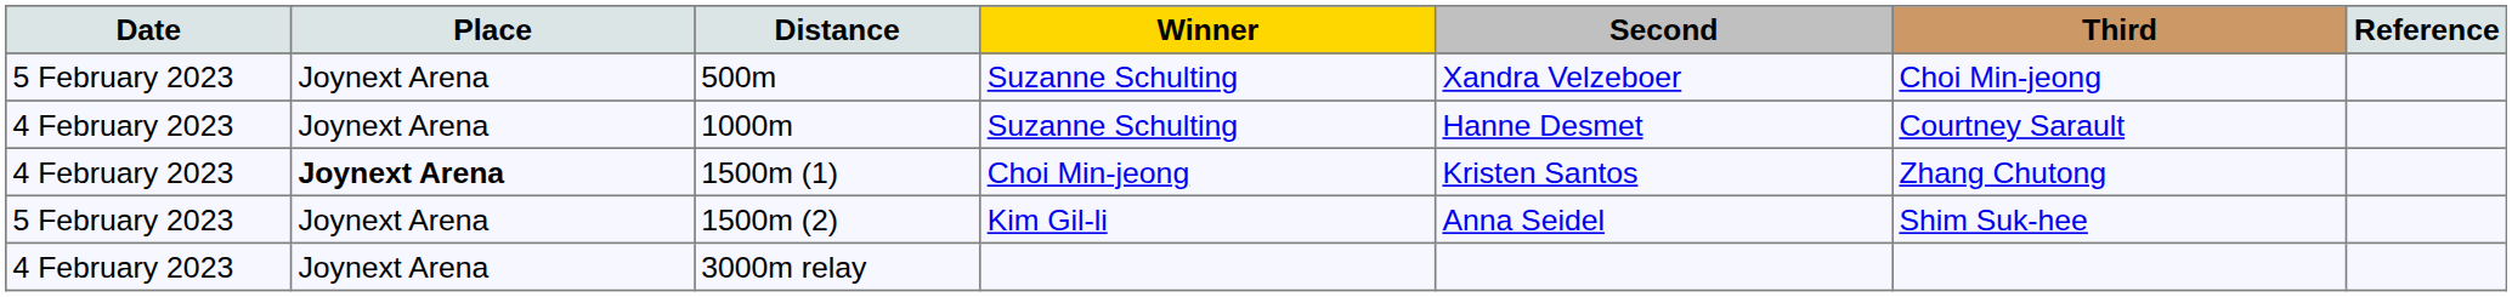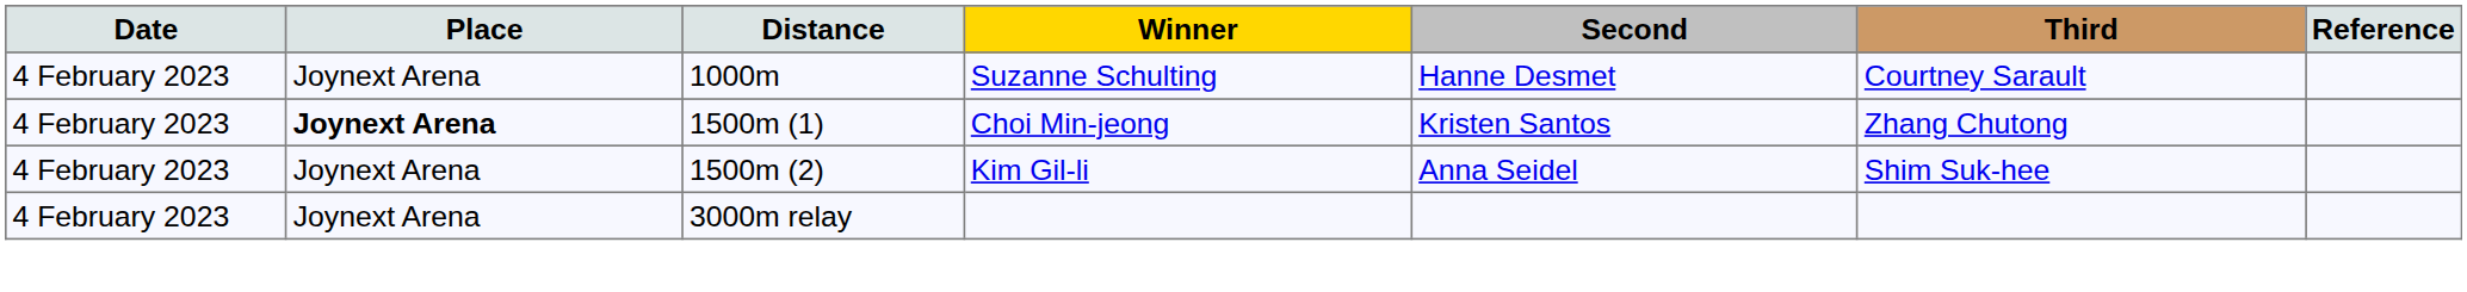- row: 5 February 2023 | Joynext Arena | 500m | Suzanne Schulting | Xandra Velzeboer | Choi Min-jeong
1500m (2) | Date: 5 February 2023 -> 4 February 2023
